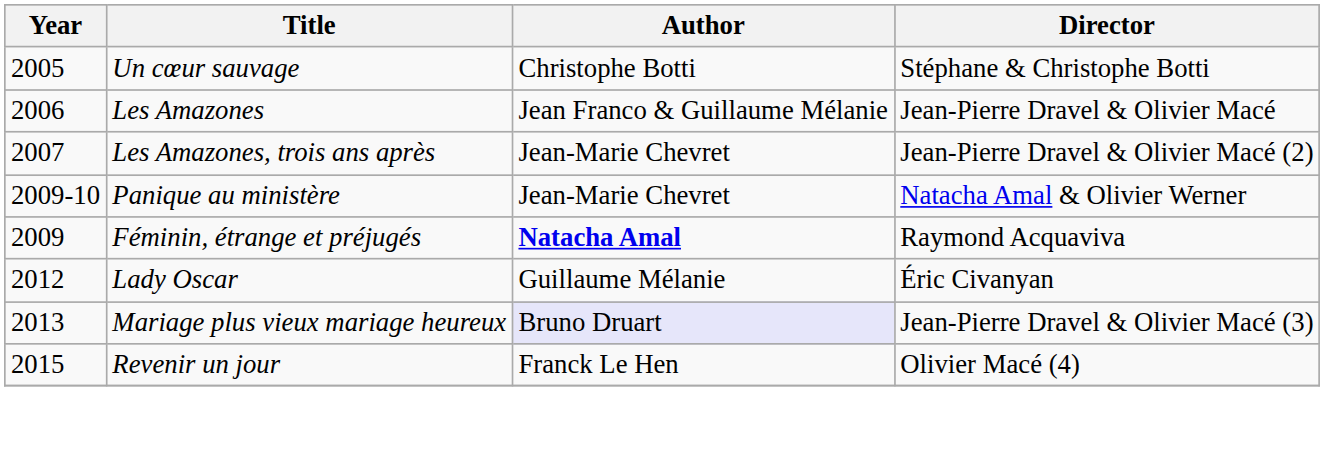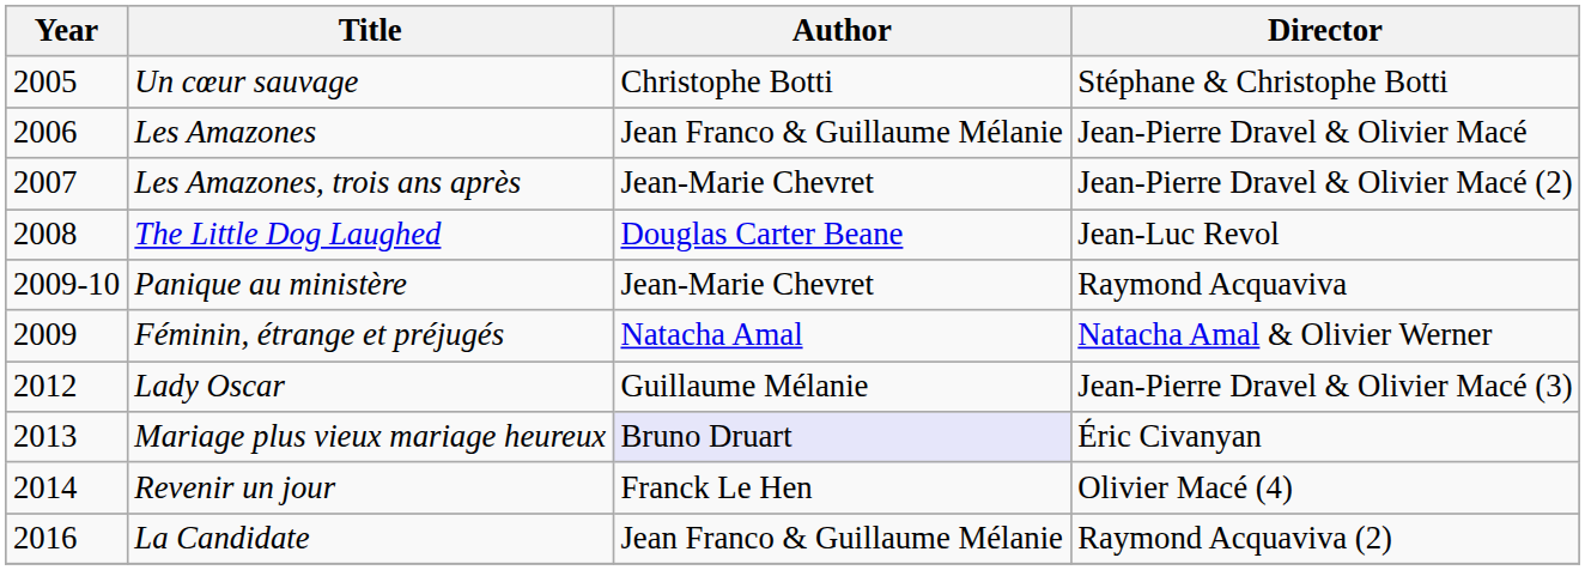+ row: 2008 | The Little Dog Laughed | Douglas Carter Beane | Jean-Luc Revol
Panique au ministère | Director: Natacha Amal & Olivier Werner -> Raymond Acquaviva
Féminin, étrange et préjugés | Author: bold -> normal
Féminin, étrange et préjugés | Director: Raymond Acquaviva -> Natacha Amal & Olivier Werner
Lady Oscar | Director: Éric Civanyan -> Jean-Pierre Dravel & Olivier Macé (3)
Mariage plus vieux mariage heureux | Director: Jean-Pierre Dravel & Olivier Macé (3) -> Éric Civanyan
Revenir un jour | Year: 2015 -> 2014
+ row: 2016 | La Candidate | Jean Franco & Guillaume Mélanie | Raymond Acquaviva (2)
